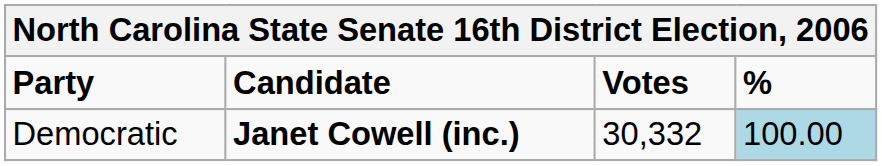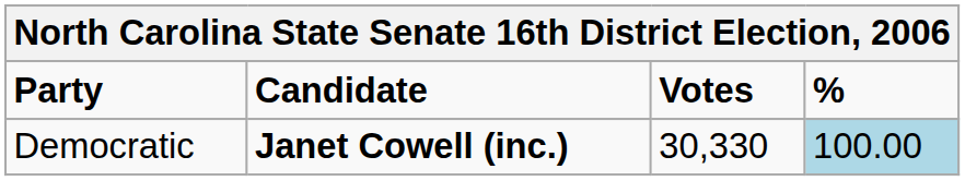Democratic | Votes: 30,332 -> 30,330
